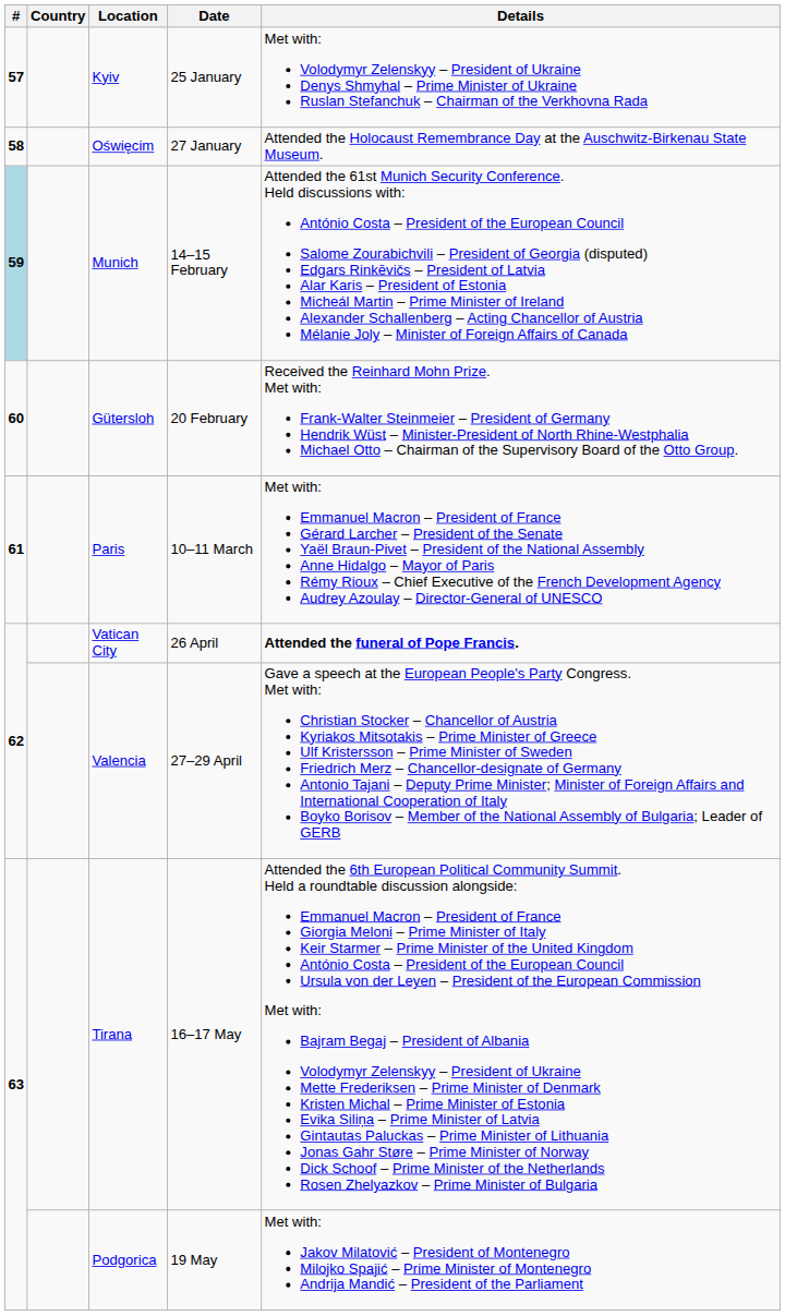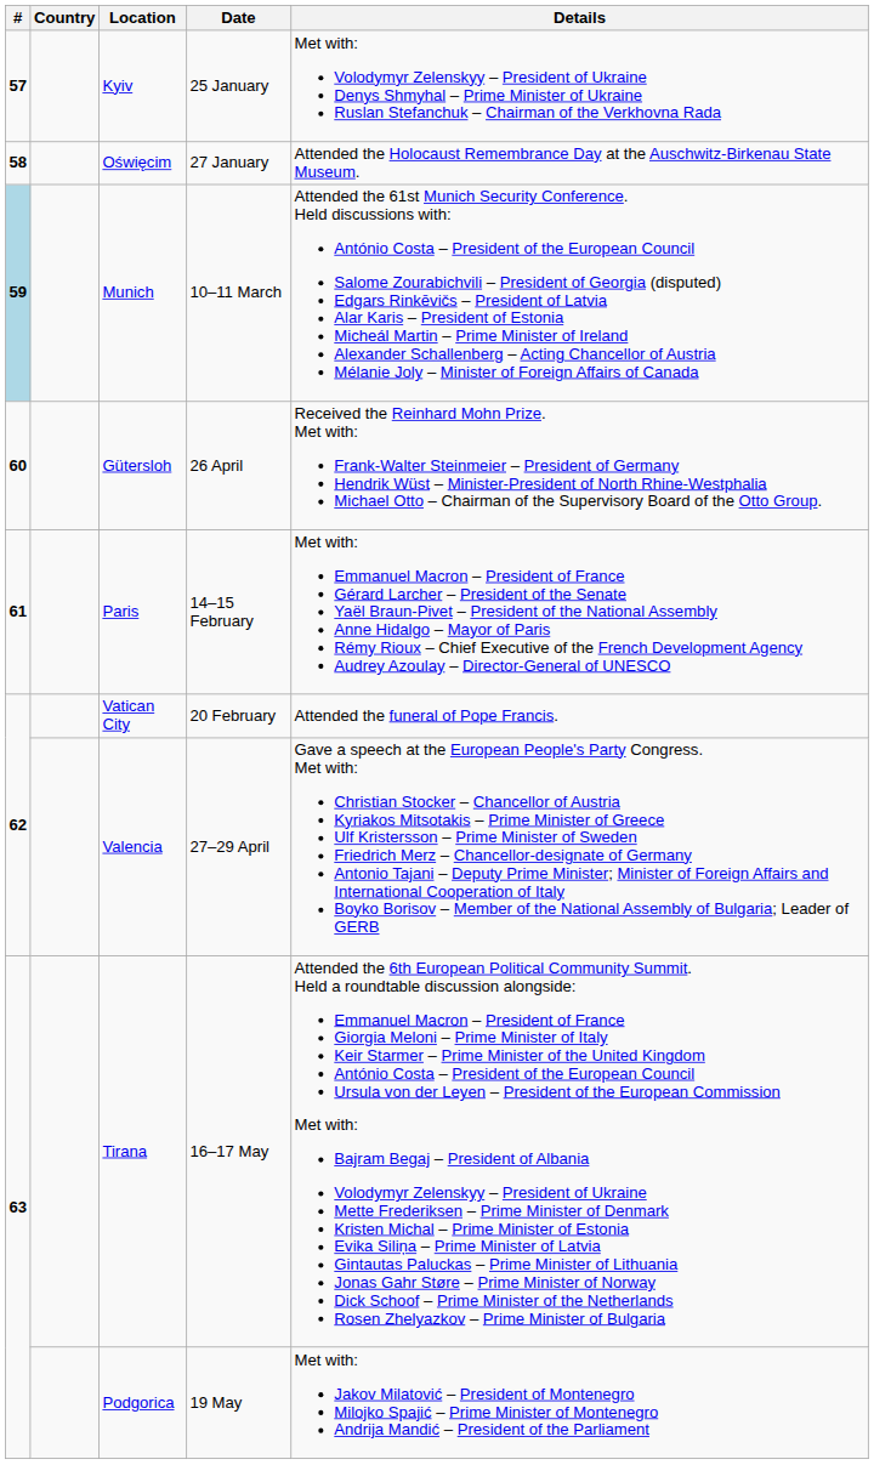Munich | Date: 14–15 February -> 10–11 March
Gütersloh | Date: 20 February -> 26 April
Paris | Date: 10–11 March -> 14–15 February
Vatican City | Date: 26 April -> 20 February
Vatican City | Details: bold -> normal
